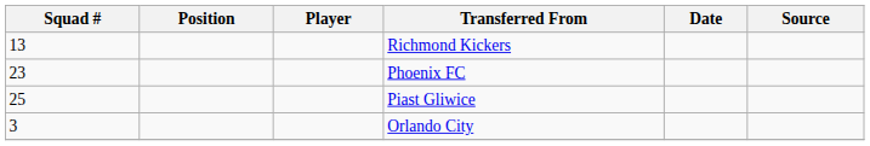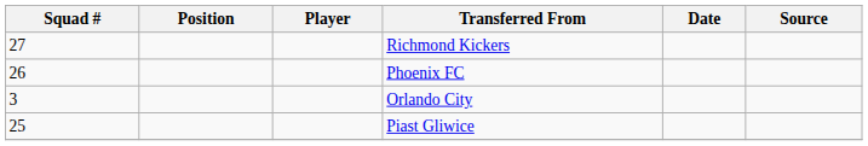Richmond Kickers | Squad #: 13 -> 27
Phoenix FC | Squad #: 23 -> 26
rows swapped: Orlando City <-> Piast Gliwice
